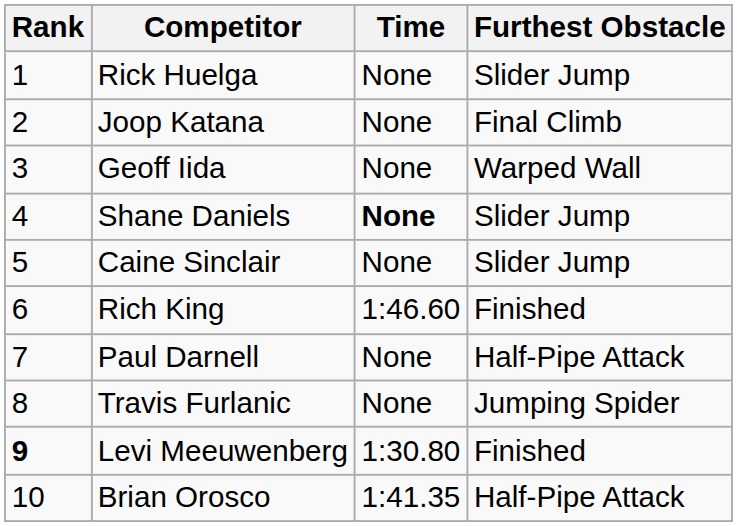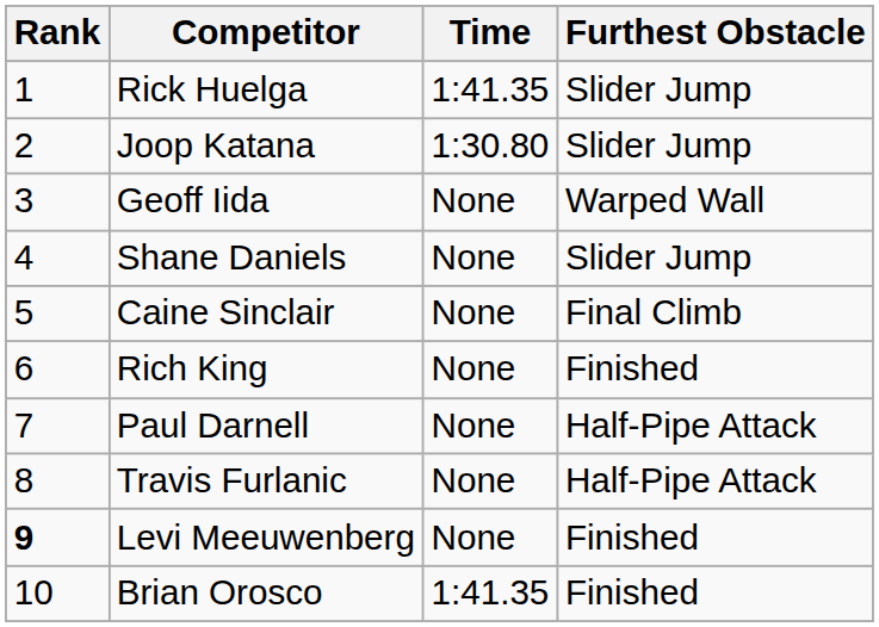Rick Huelga | Time: None -> 1:41.35
Joop Katana | Time: None -> 1:30.80
Joop Katana | Furthest Obstacle: Final Climb -> Slider Jump
Shane Daniels | Time: bold -> normal
Caine Sinclair | Furthest Obstacle: Slider Jump -> Final Climb
Rich King | Time: 1:46.60 -> None
Travis Furlanic | Furthest Obstacle: Jumping Spider -> Half-Pipe Attack
Levi Meeuwenberg | Time: 1:30.80 -> None
Brian Orosco | Furthest Obstacle: Half-Pipe Attack -> Finished
